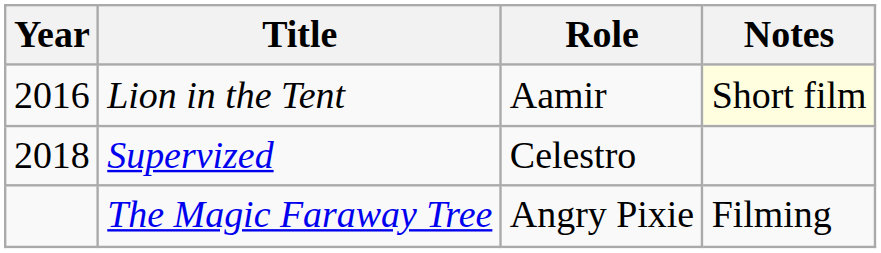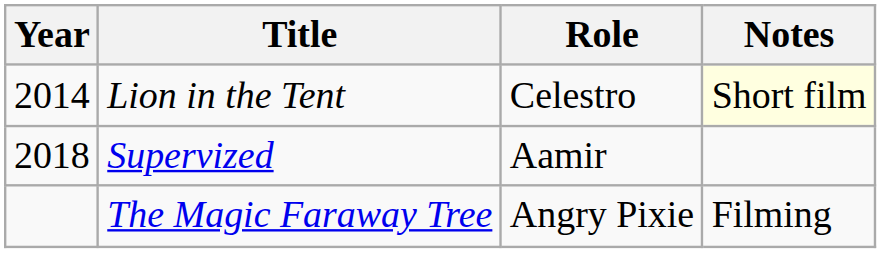Lion in the Tent | Year: 2016 -> 2014
Lion in the Tent | Role: Aamir -> Celestro
Supervized | Role: Celestro -> Aamir
